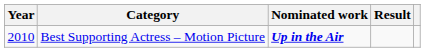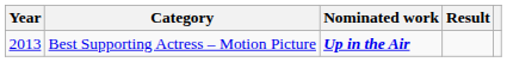Best Supporting Actress – Motion Picture | Year: 2010 -> 2013
